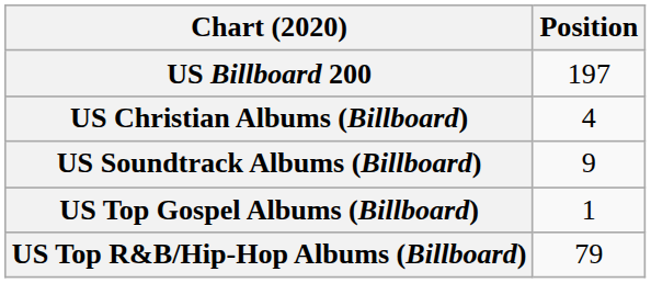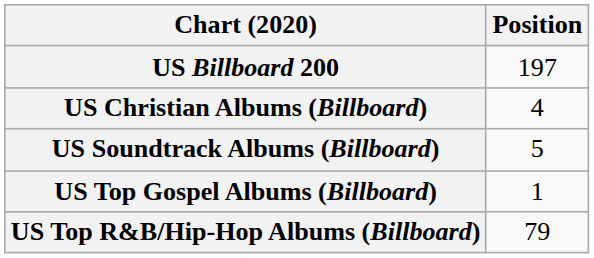US Soundtrack Albums (Billboard) | Position: 9 -> 5
